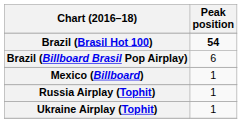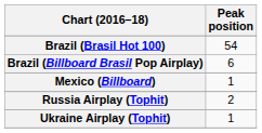Brazil (Brasil Hot 100) | Peak position: bold -> normal
Russia Airplay (Tophit) | Peak position: 1 -> 2
